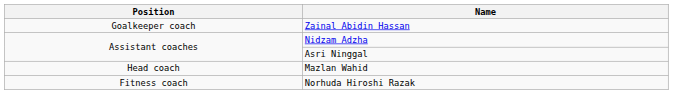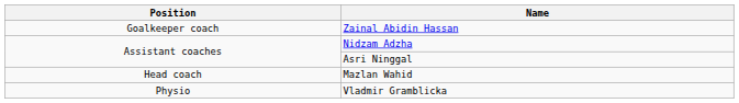- row: Fitness coach | Norhuda Hiroshi Razak
+ row: Physio | Vladmir Gramblicka
